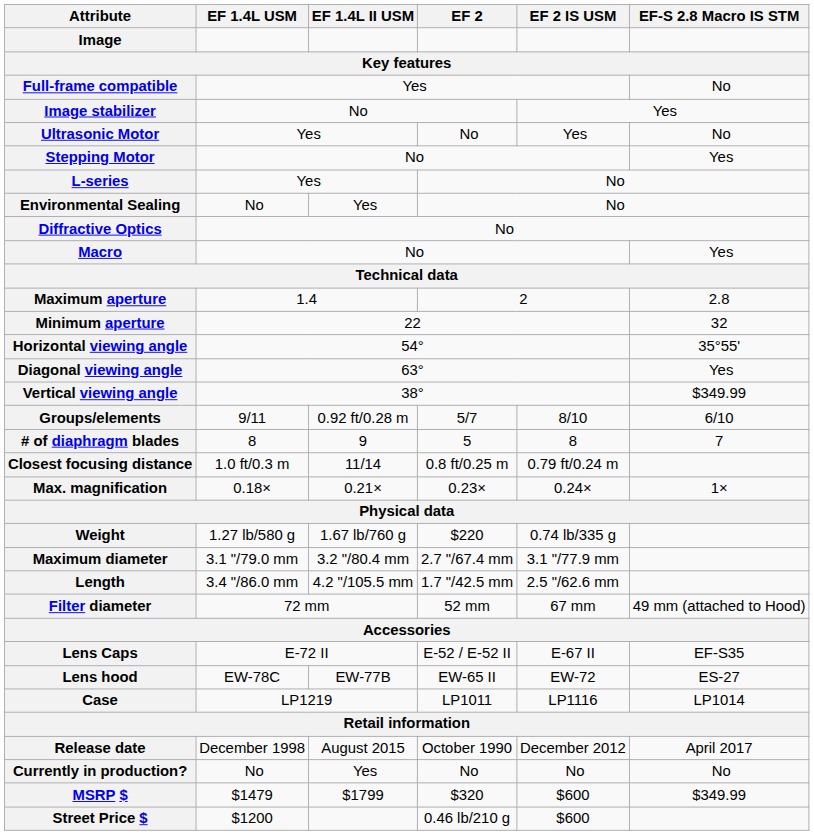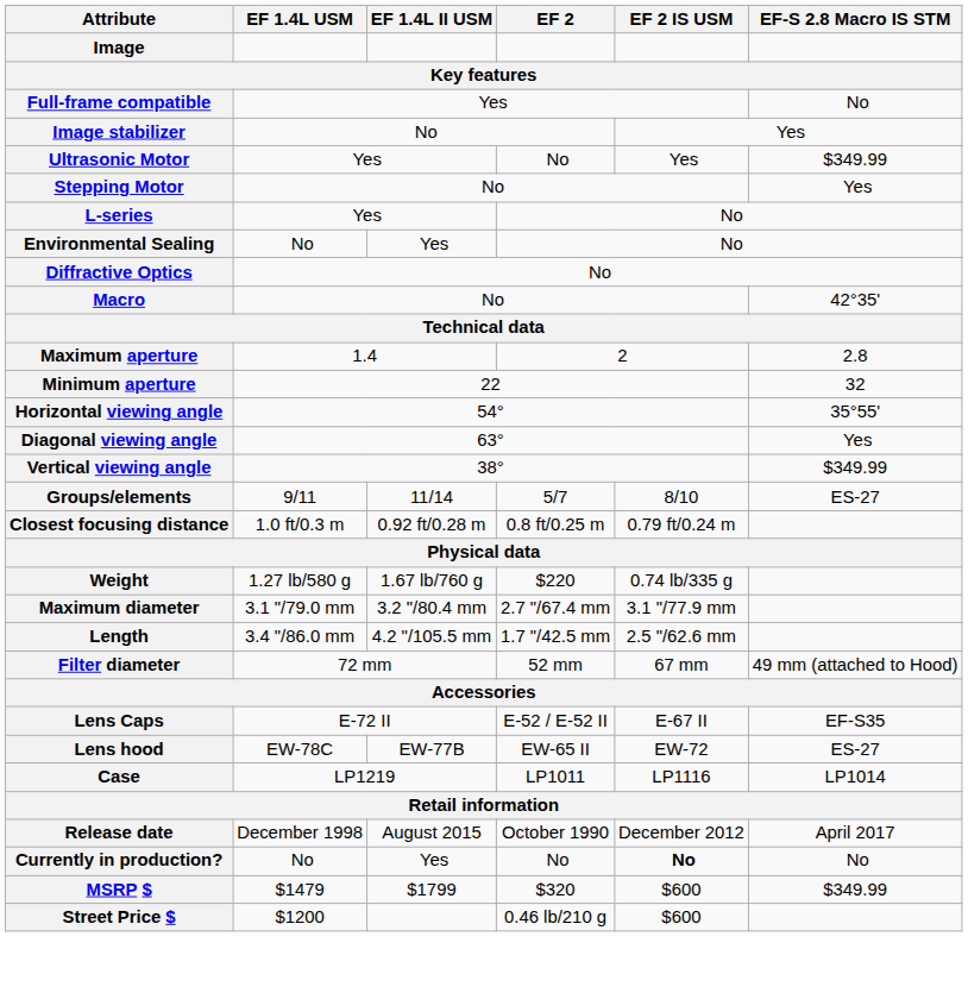Ultrasonic Motor | EF-S 2.8 Macro IS STM: No -> $349.99
Macro | EF-S 2.8 Macro IS STM: Yes -> 42°35'
Groups/elements | EF 1.4L II USM: 0.92 ft/0.28 m -> 11/14
Groups/elements | EF-S 2.8 Macro IS STM: 6/10 -> ES-27
- row: # of diaphragm blades | 8 | 9 | 5 | 8 | 7
Closest focusing distance | EF 1.4L II USM: 11/14 -> 0.92 ft/0.28 m
- row: Max. magnification | 0.18× | 0.21× | 0.23× | 0.24× | 1×
Currently in production? | EF 2 IS USM: normal -> bold
